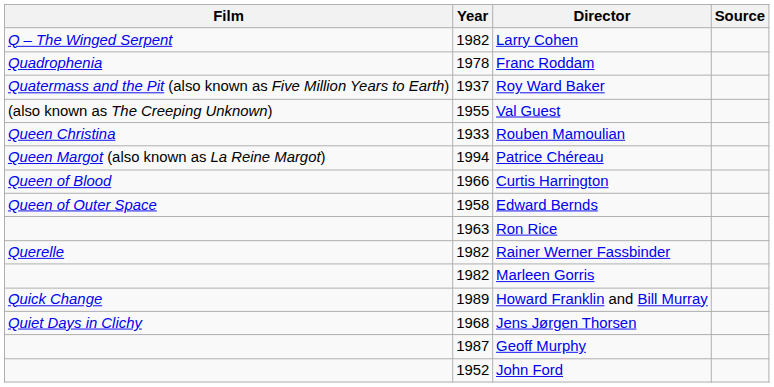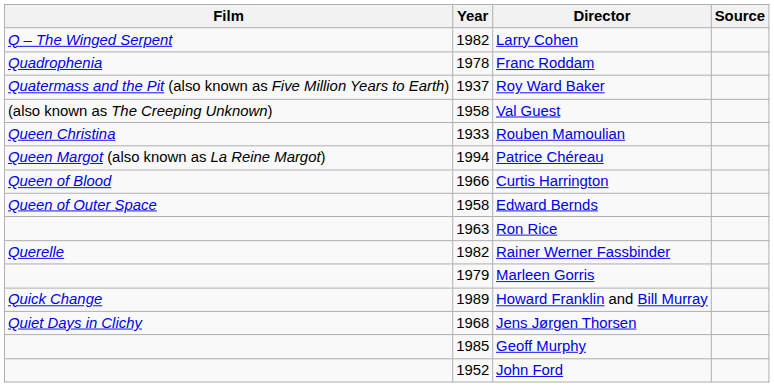Val Guest | Year: 1955 -> 1958
Marleen Gorris | Year: 1982 -> 1979
Geoff Murphy | Year: 1987 -> 1985
